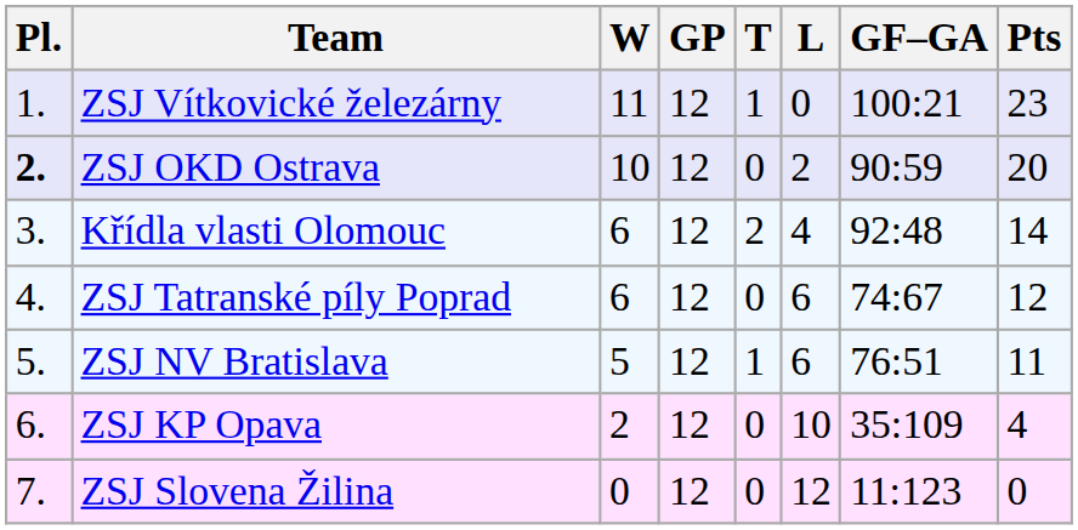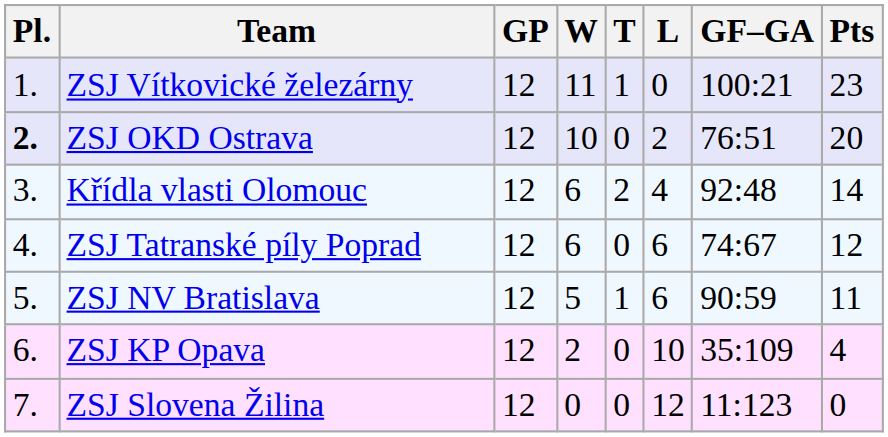columns swapped: GP <-> W
ZSJ OKD Ostrava | GF–GA: 90:59 -> 76:51
ZSJ NV Bratislava | GF–GA: 76:51 -> 90:59
